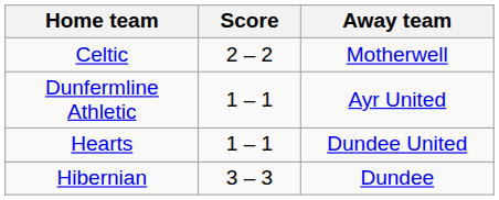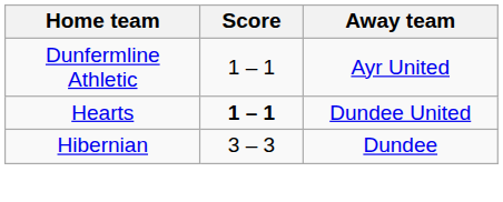- row: Celtic | 2 – 2 | Motherwell
Hearts | Score: normal -> bold
